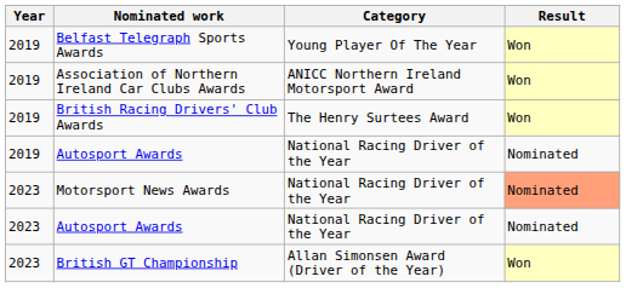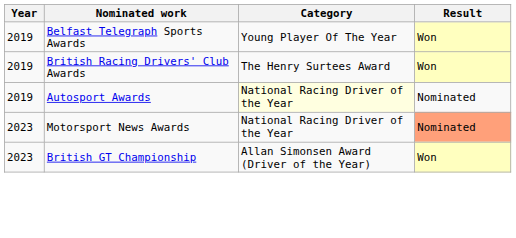- row: 2019 | Association of Northern Ireland Car Clubs Awards | ANICC Northern Ireland Motorsport Award | Won
2019 / Autosport Awards | Category: no background -> lightyellow background
- row: 2023 | Autosport Awards | National Racing Driver of the Year | Nominated
